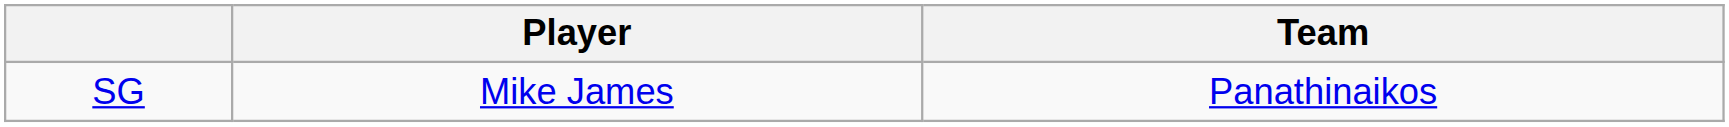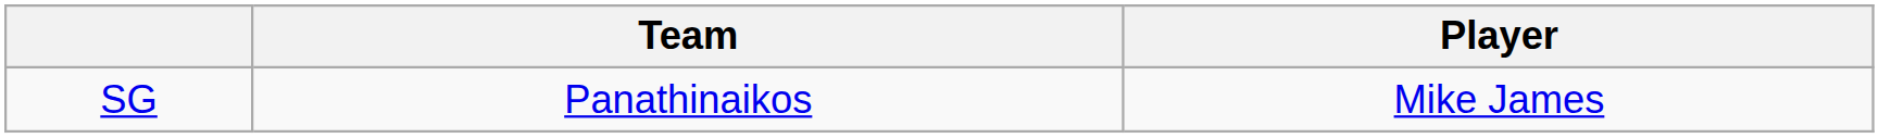columns swapped: Player <-> Team
